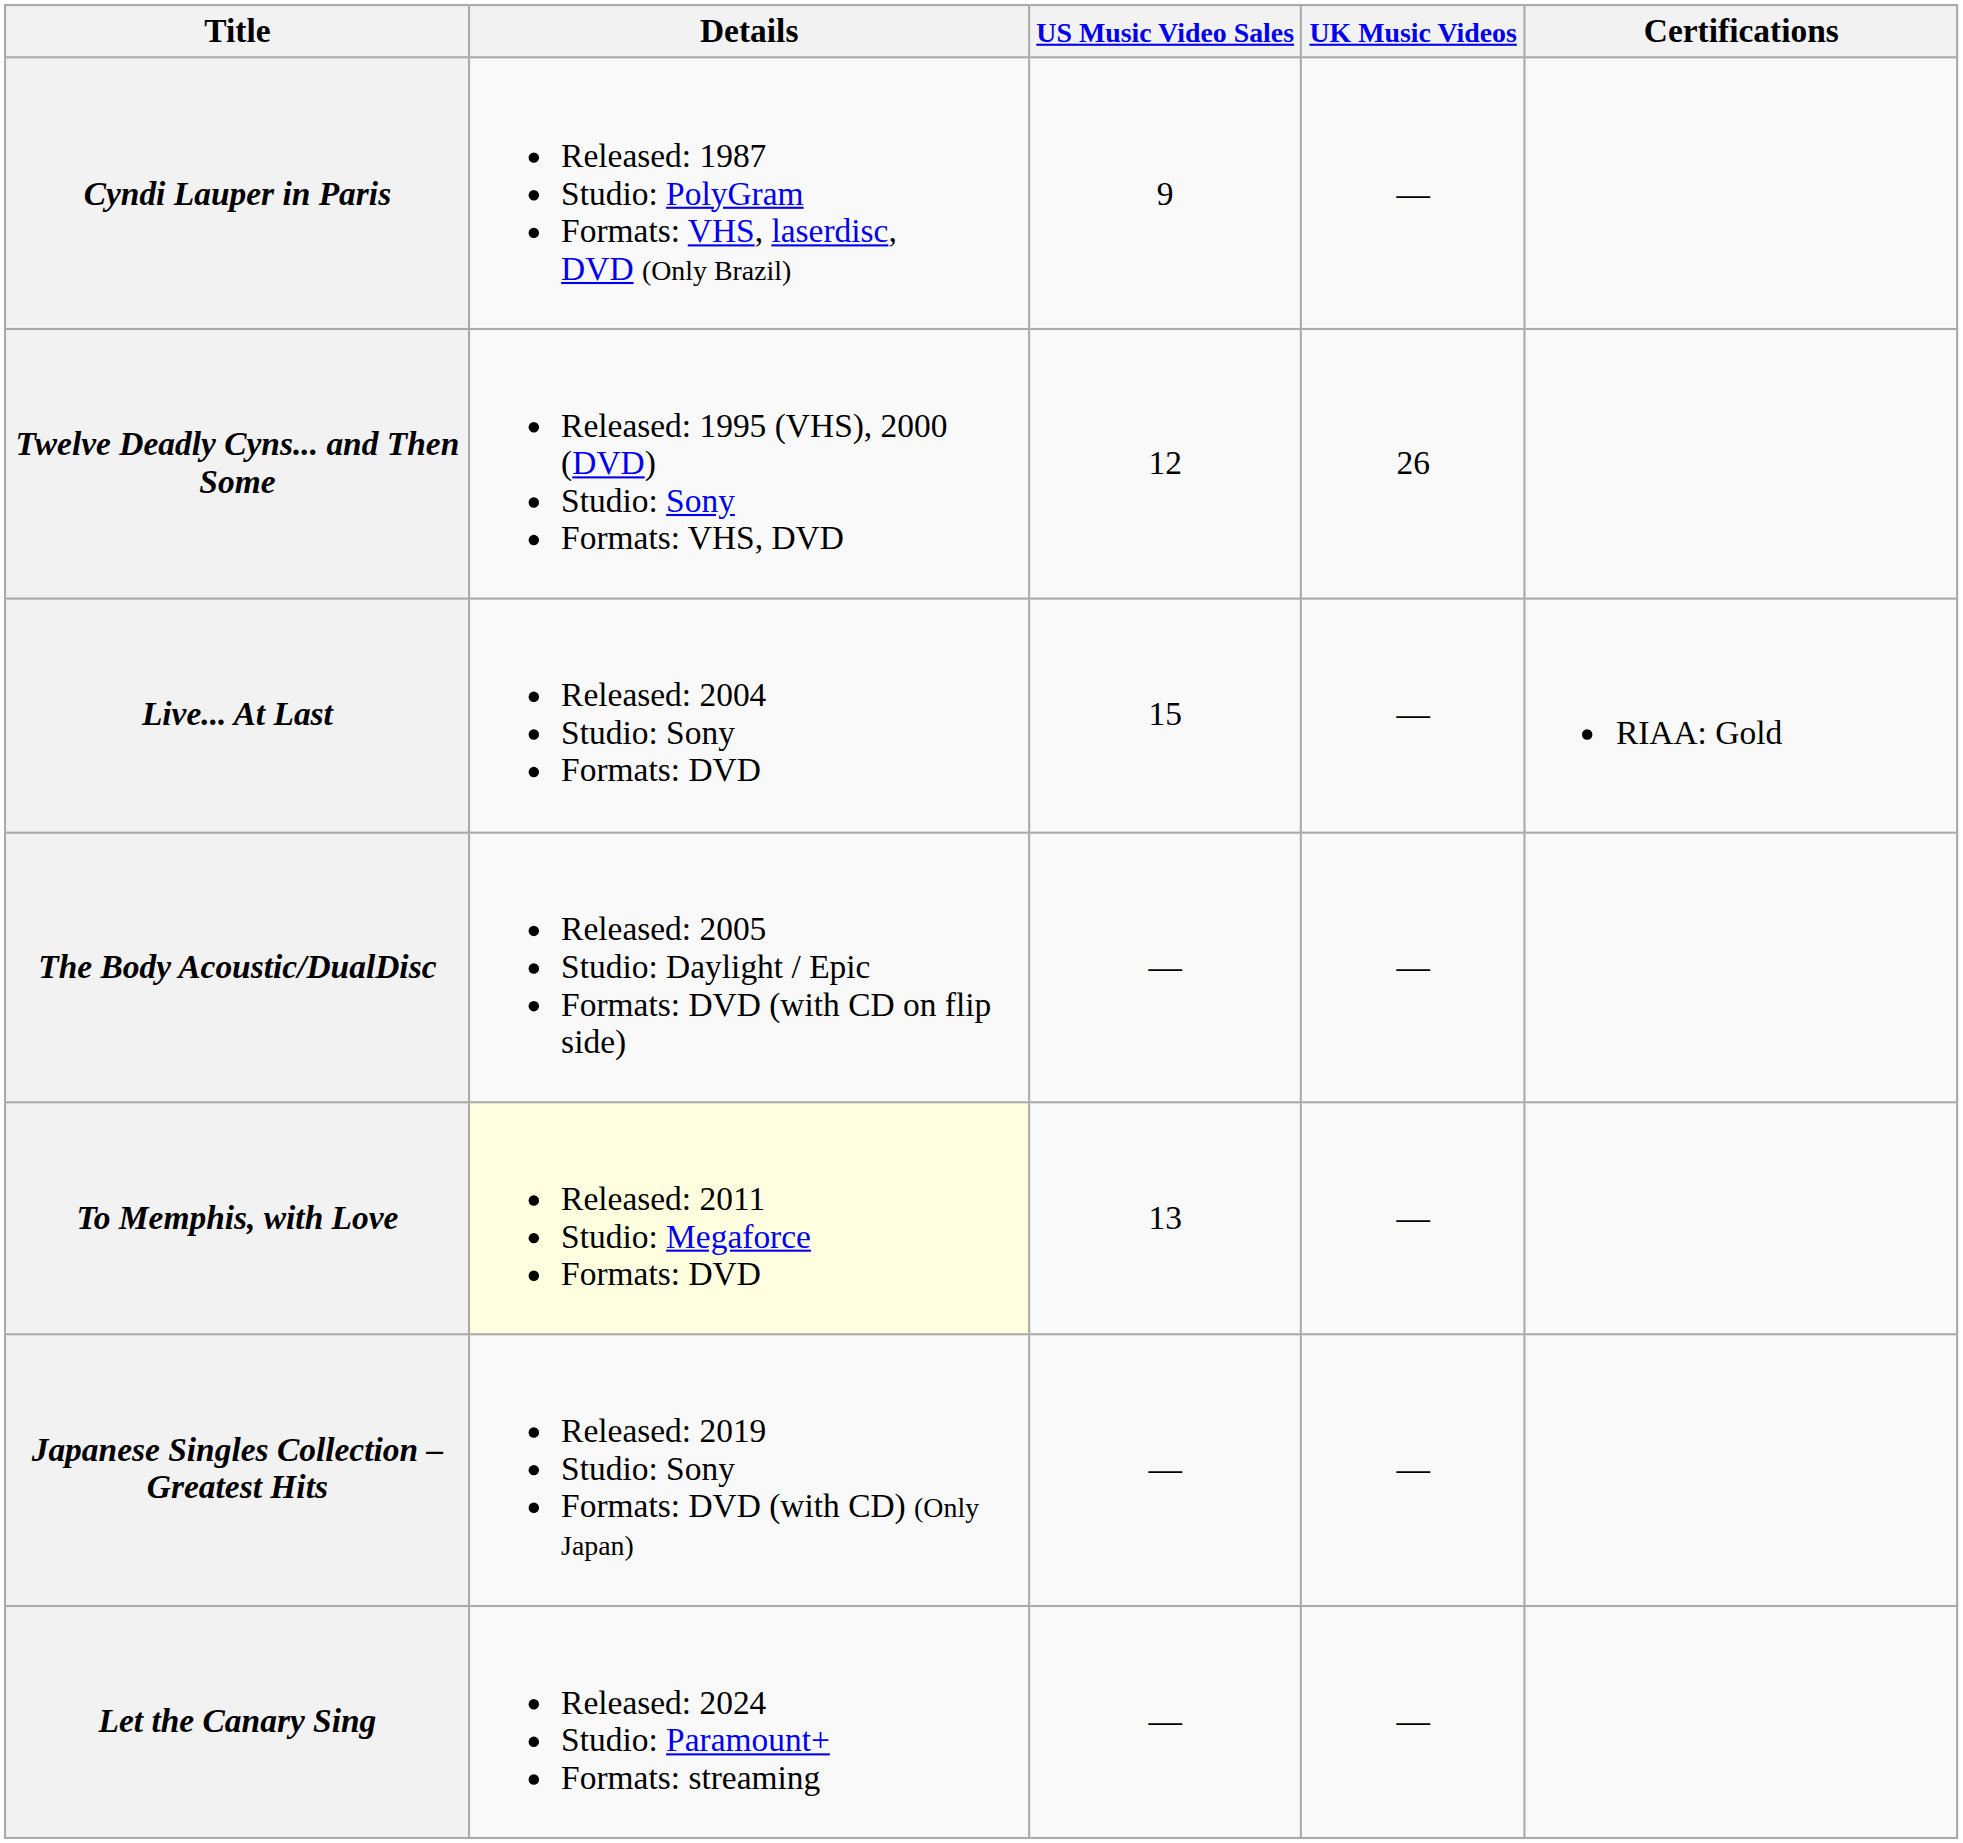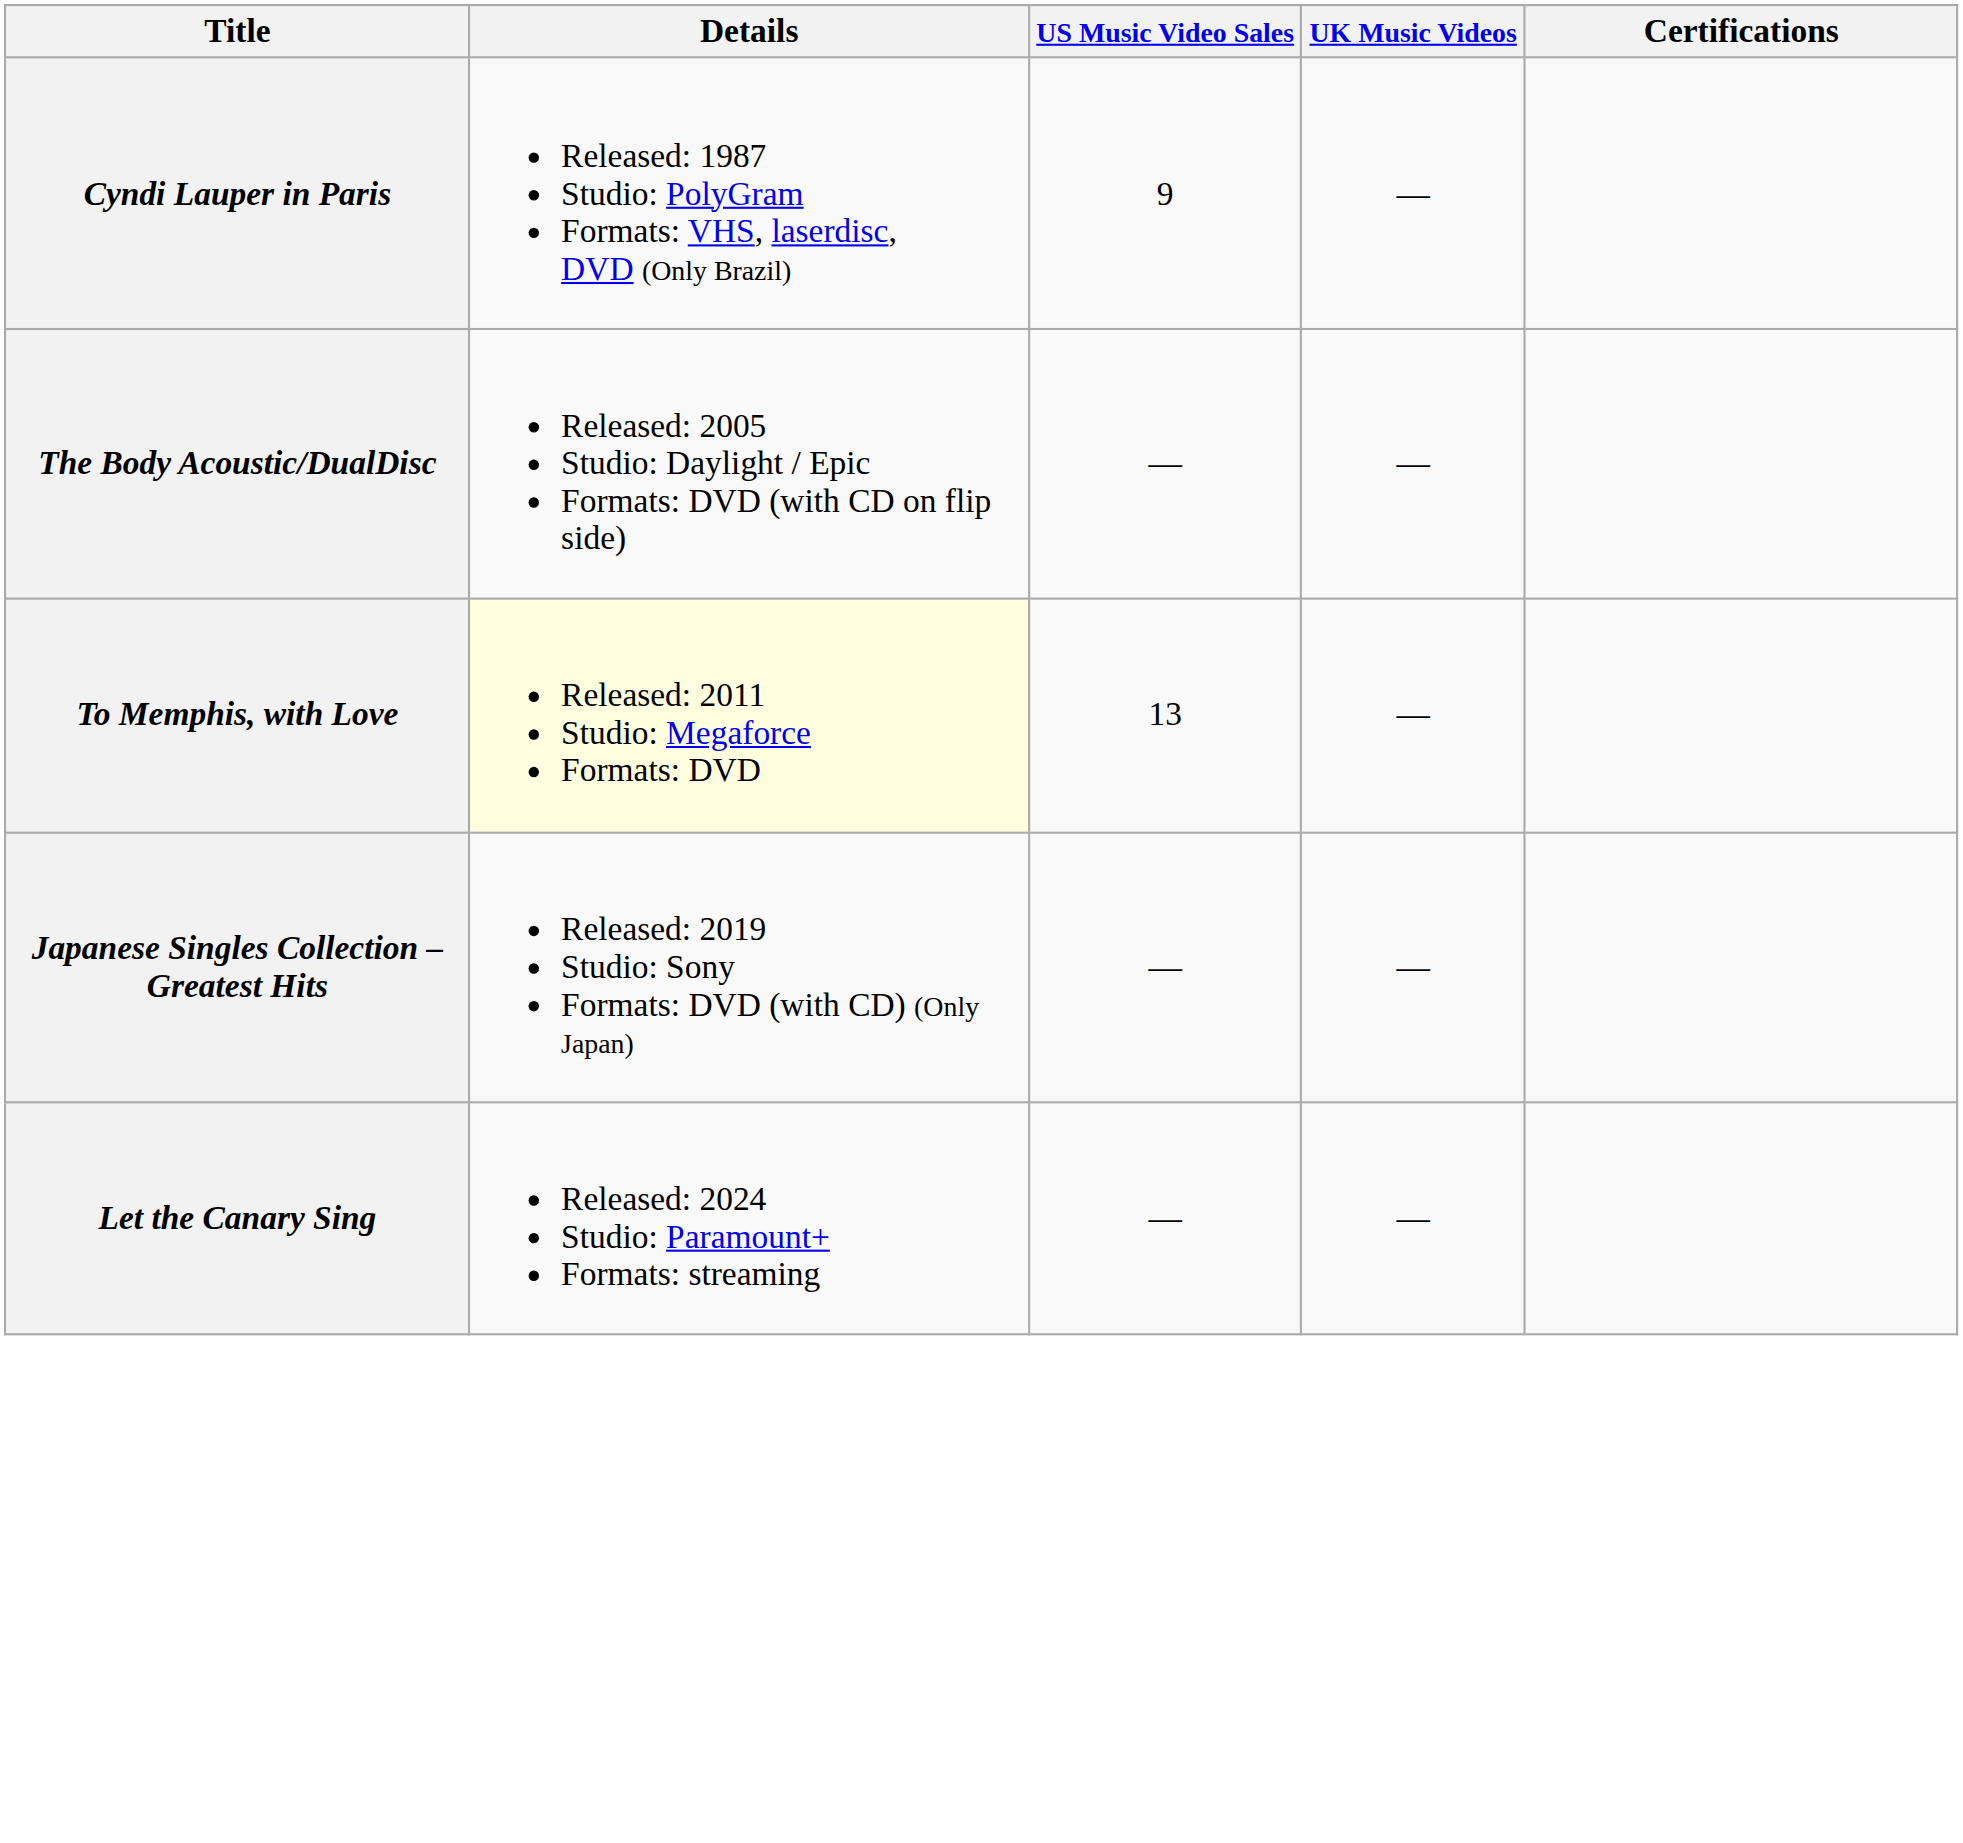- row: Twelve Deadly Cyns... and Then Some | Released: 1995 (VHS), 2000 (DVD) Studio: Sony Formats: VHS, DVD | 12 | 26
- row: Live... At Last | Released: 2004 Studio: Sony Formats: DVD | 15 | — | RIAA: Gold
